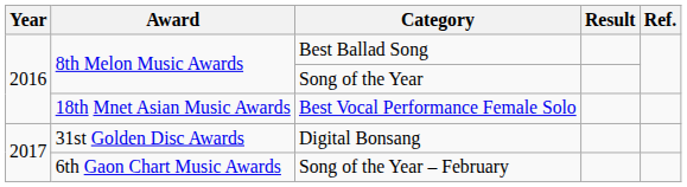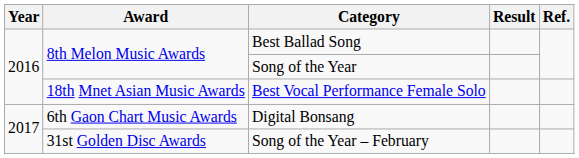Digital Bonsang | Award: 31st Golden Disc Awards -> 6th Gaon Chart Music Awards
Song of the Year – February | Award: 6th Gaon Chart Music Awards -> 31st Golden Disc Awards
